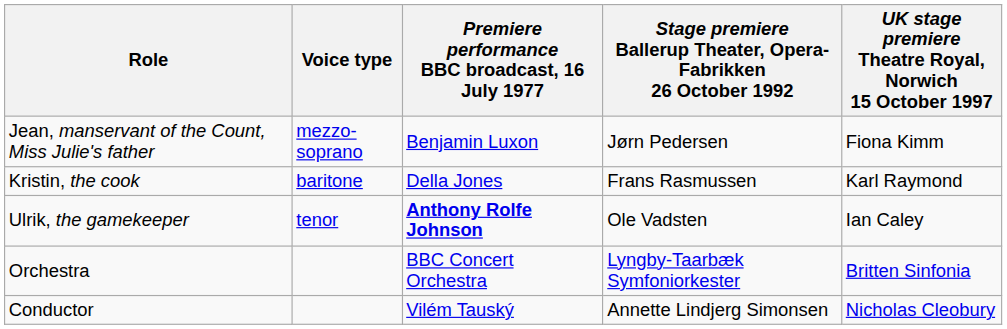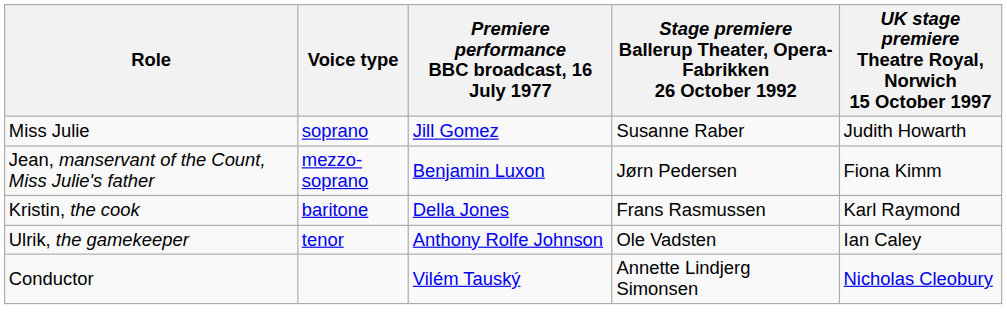+ row: Miss Julie | soprano | Jill Gomez | Susanne Raber | Judith Howarth
Ulrik, the gamekeeper | Premiere performance BBC broadcast, 16 July 1977: bold -> normal
- row: Orchestra | BBC Concert Orchestra | Lyngby-Taarbæk Symfoniorkester | Britten Sinfonia
